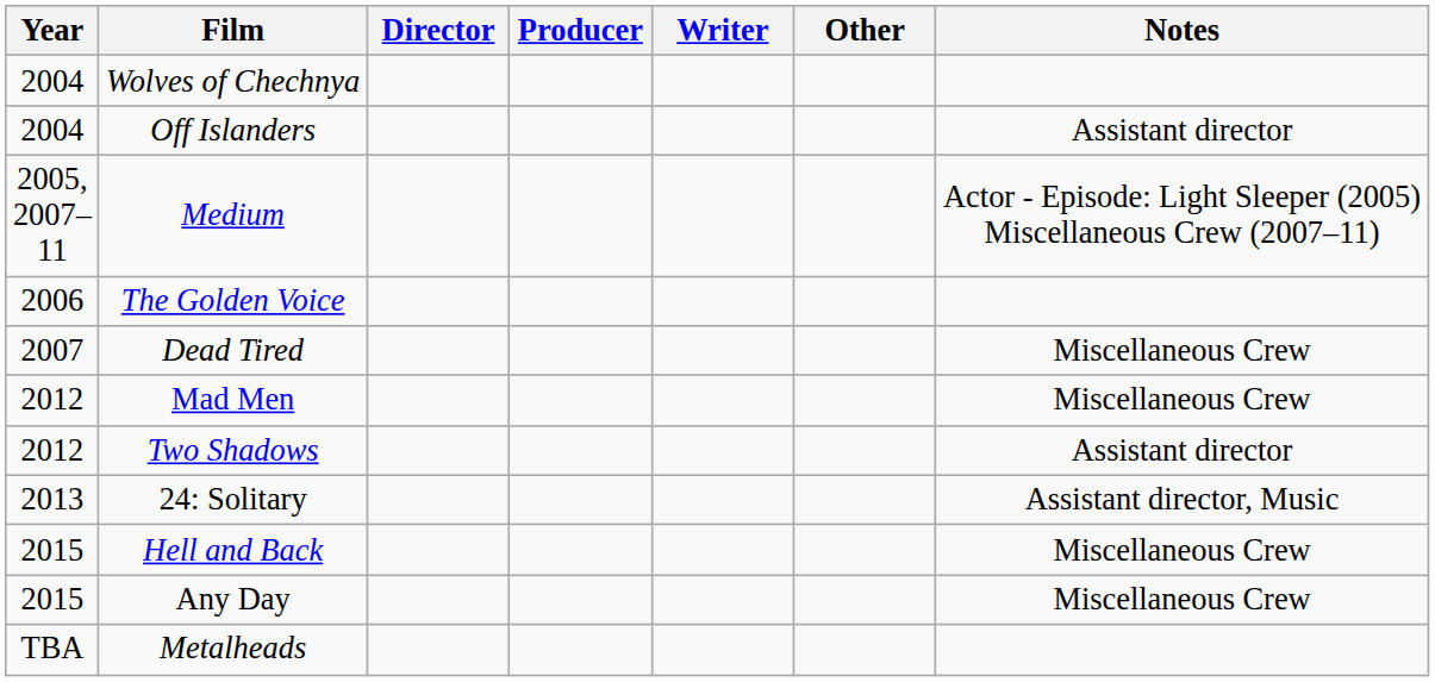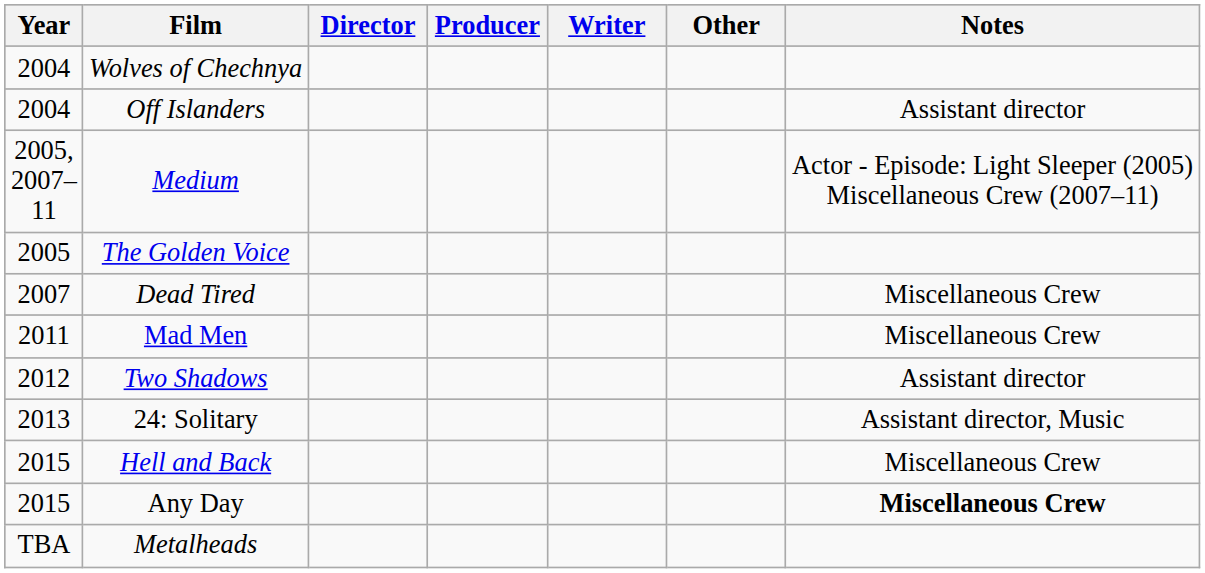The Golden Voice | Year: 2006 -> 2005
Mad Men | Year: 2012 -> 2011
Any Day | Notes: normal -> bold
